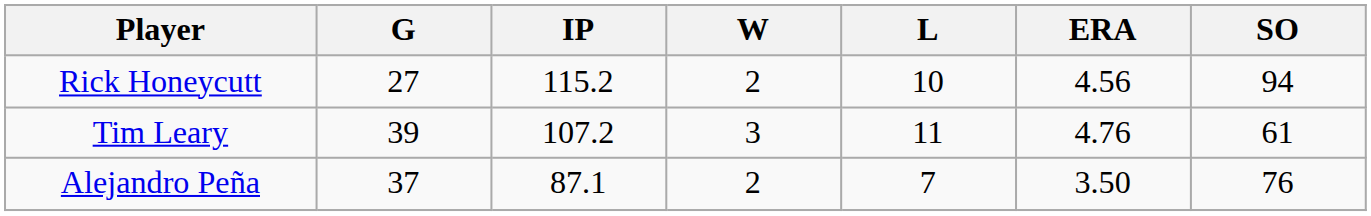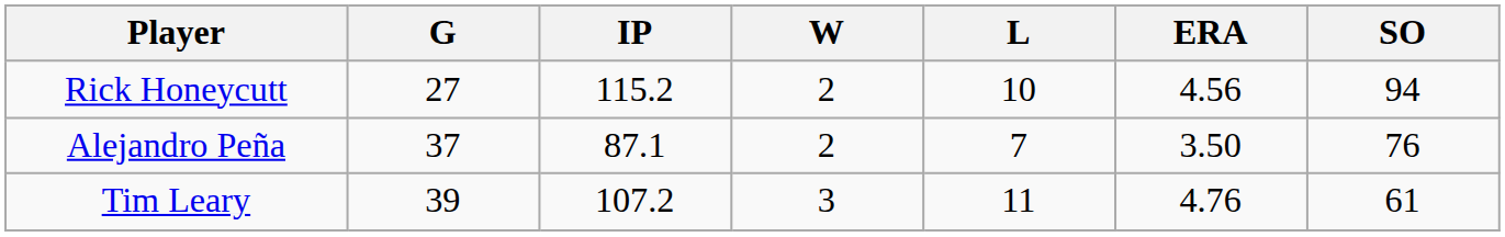rows swapped: Tim Leary <-> Alejandro Peña
